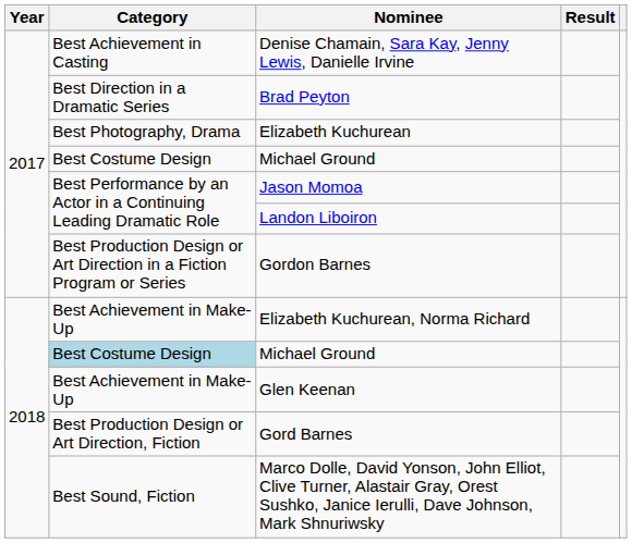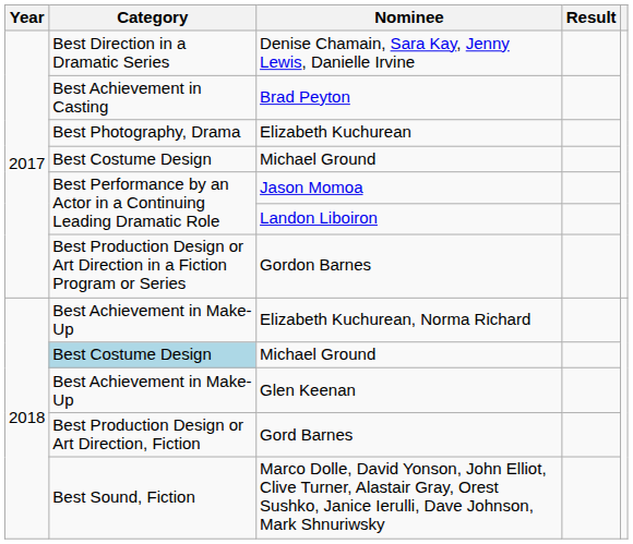Denise Chamain, Sara Kay, Jenny Lewis, Danielle Irvine | Category: Best Achievement in Casting -> Best Direction in a Dramatic Series
Brad Peyton | Category: Best Direction in a Dramatic Series -> Best Achievement in Casting
